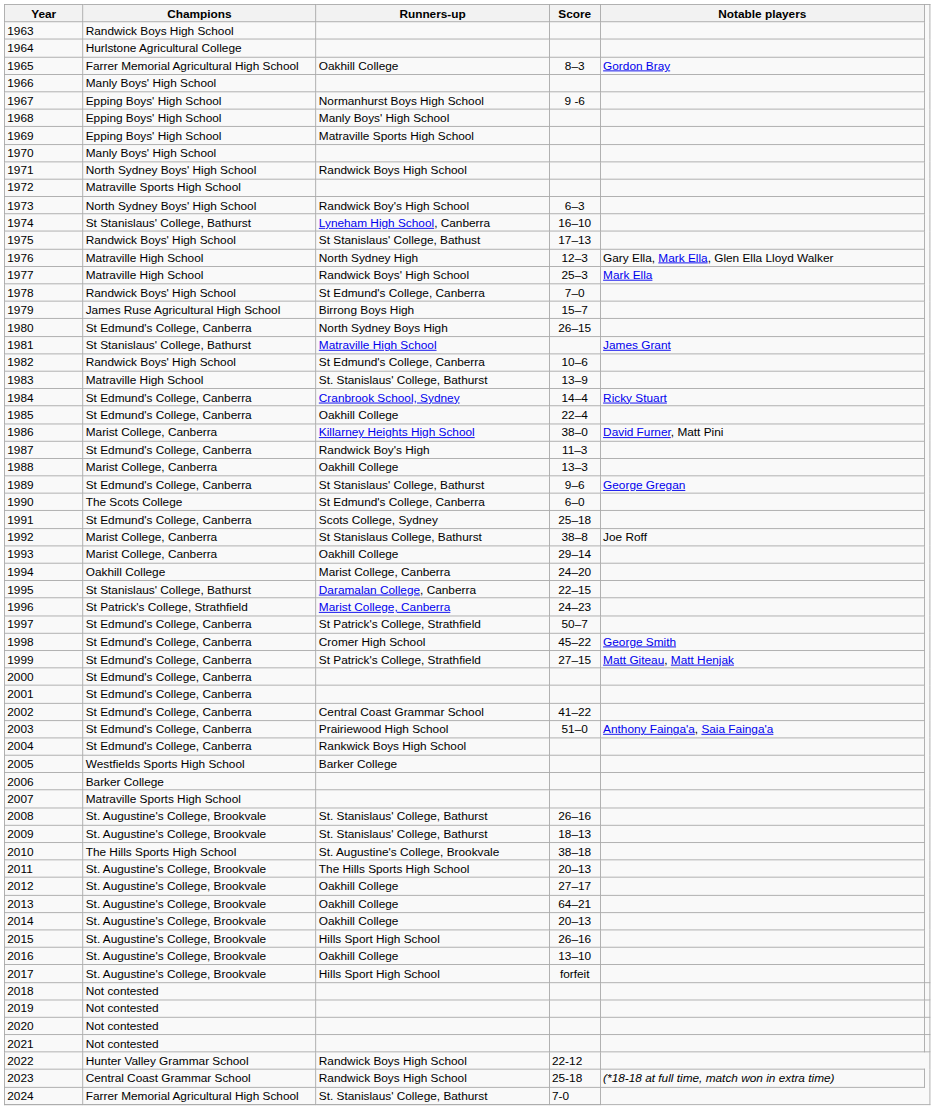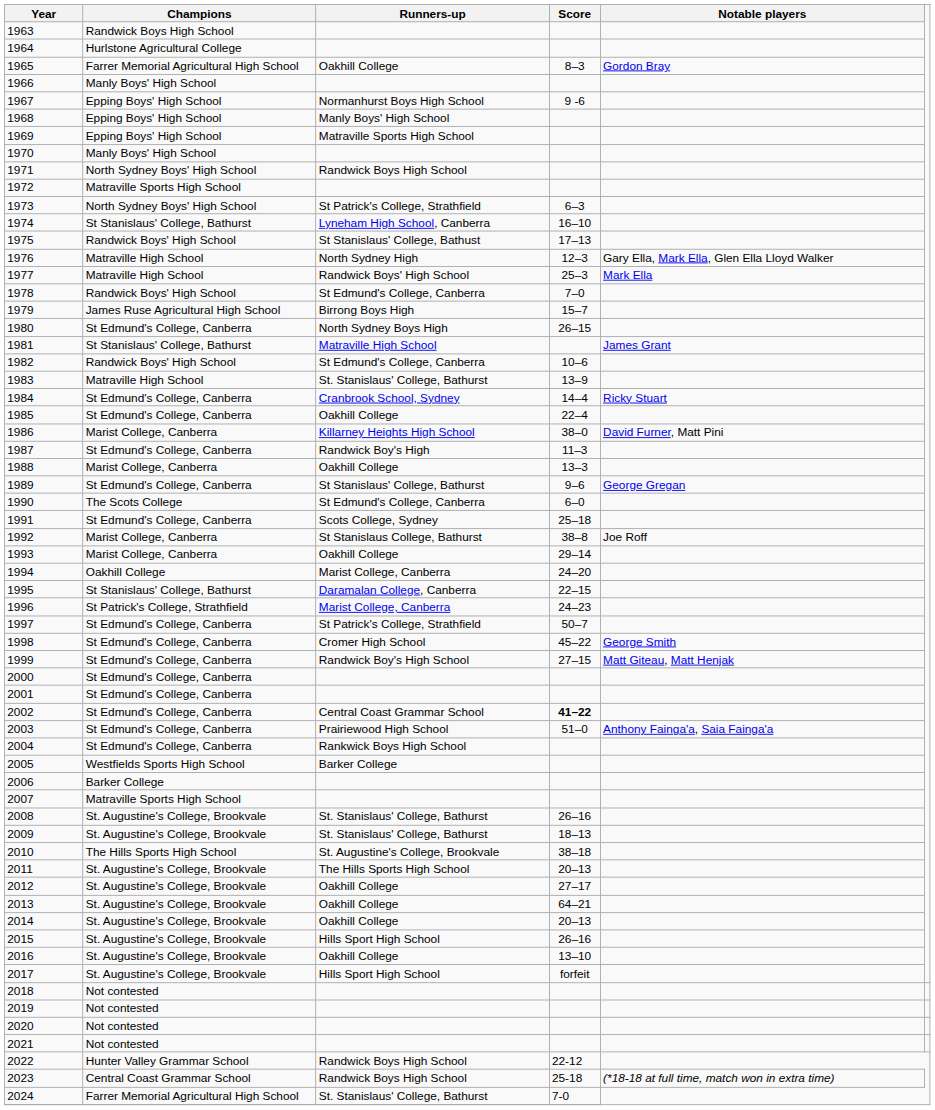1973 | Runners-up: Randwick Boy's High School -> St Patrick's College, Strathfield
1999 | Runners-up: St Patrick's College, Strathfield -> Randwick Boy's High School
2002 | Score: normal -> bold
